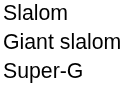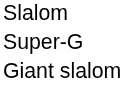rows swapped: Giant slalom <-> Super-G
